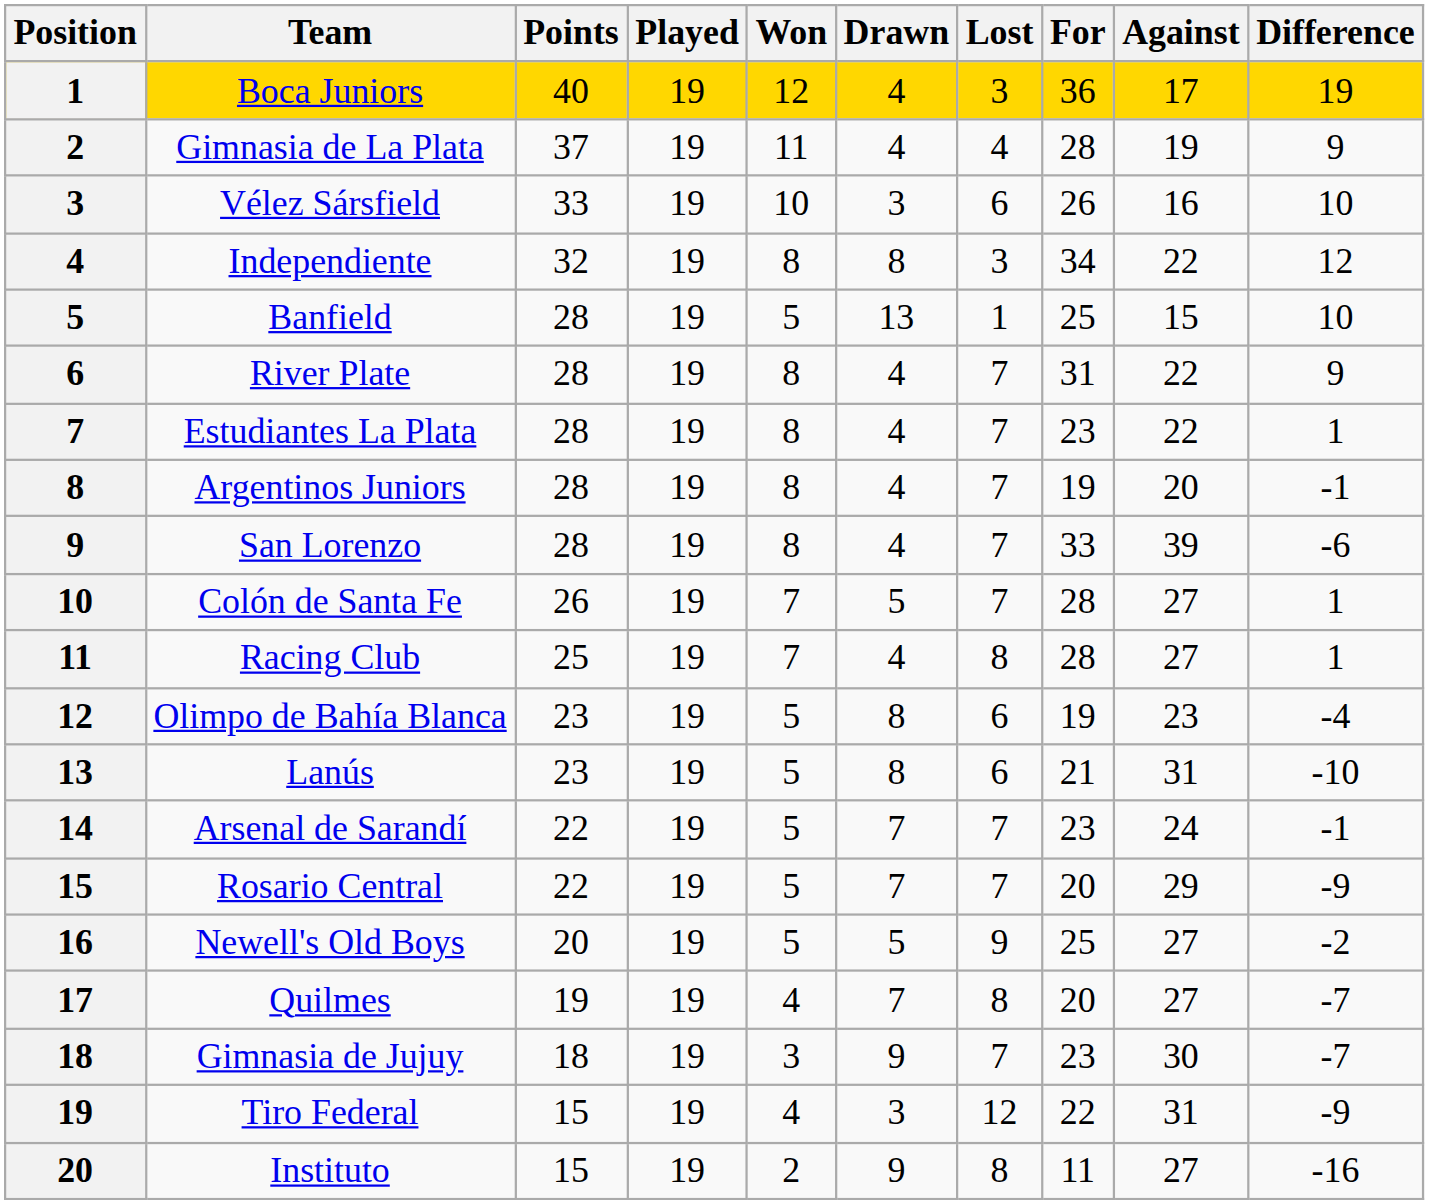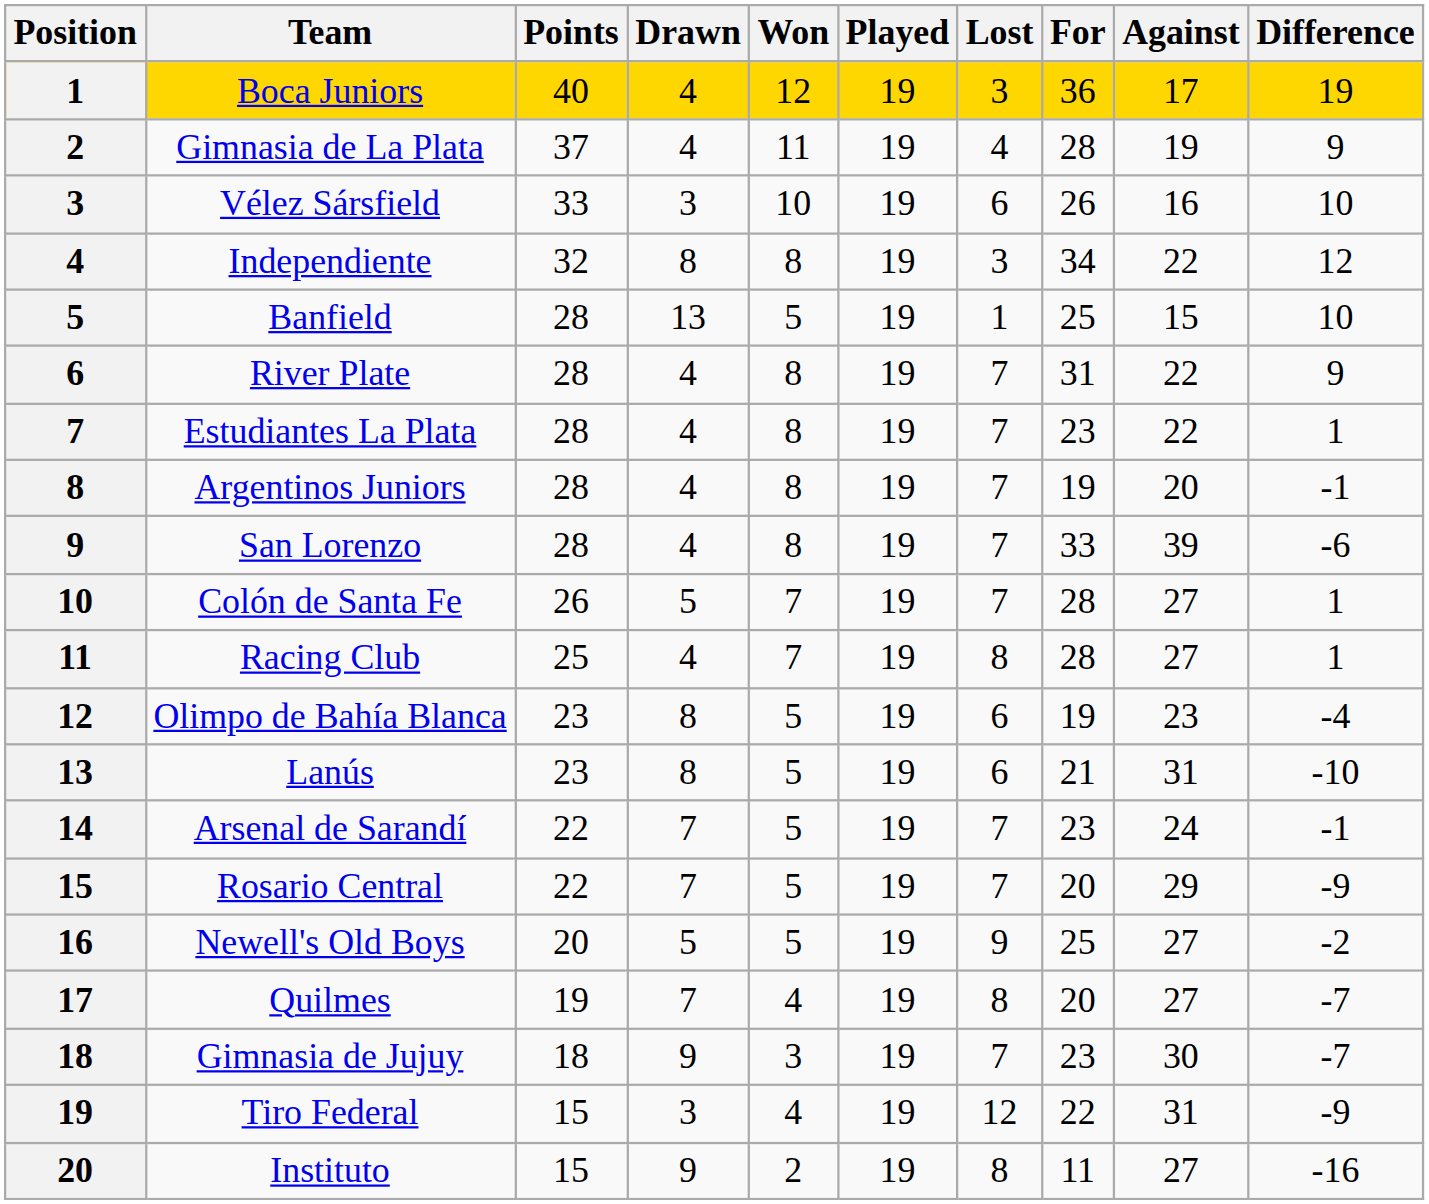columns swapped: Played <-> Drawn
